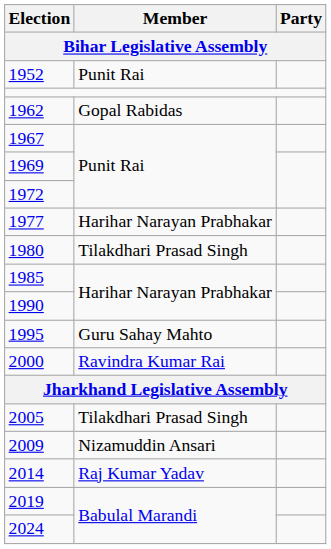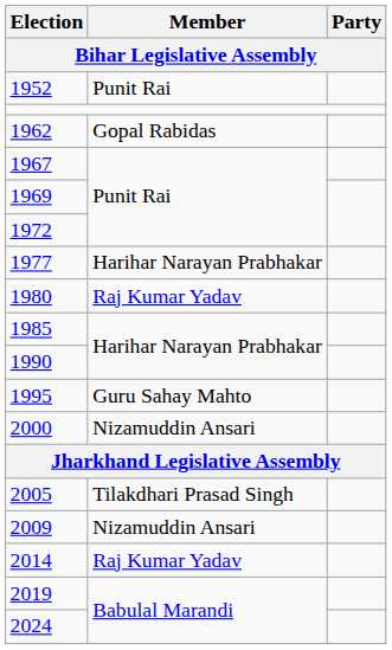1980 | Member: Tilakdhari Prasad Singh -> Raj Kumar Yadav
2000 | Member: Ravindra Kumar Rai -> Nizamuddin Ansari
